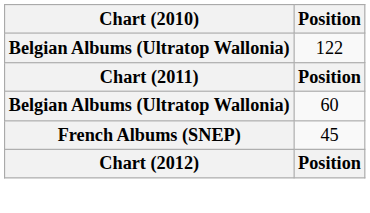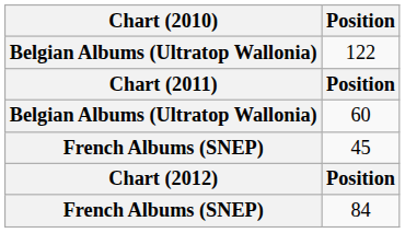+ row: French Albums (SNEP) | 84
